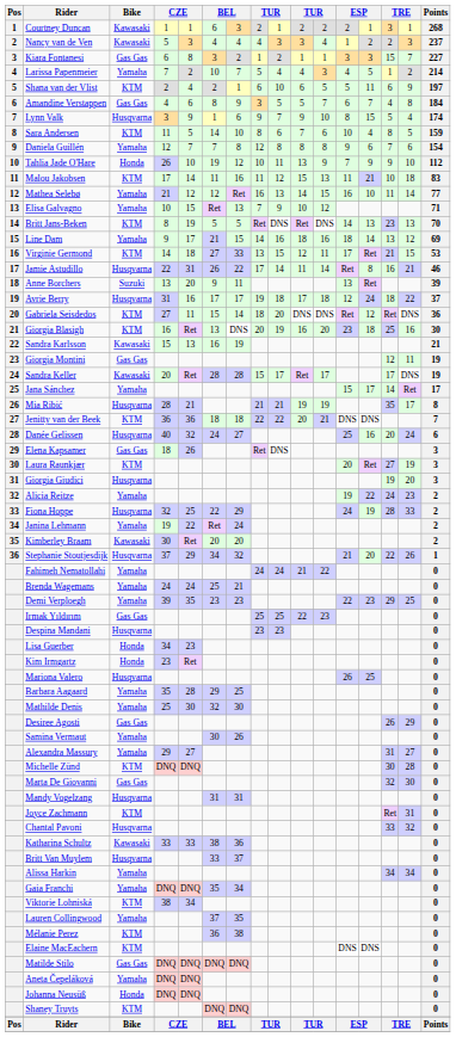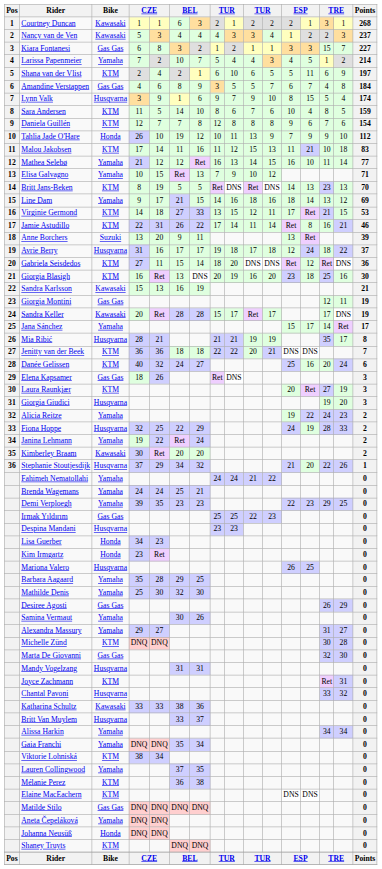Daniela Guillén | Bike: Yamaha -> KTM
Jamie Astudillo | Bike: Husqvarna -> KTM
Danée Gelissen | Bike: Husqvarna -> KTM
